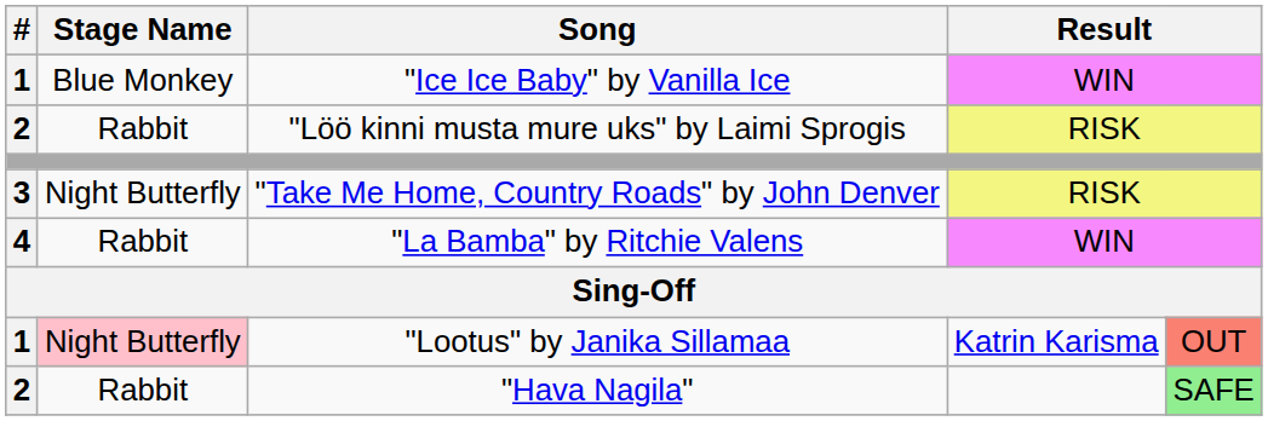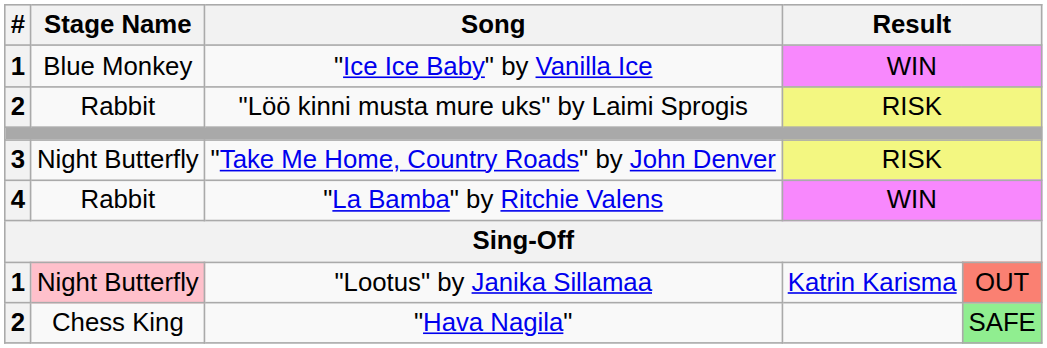"Hava Nagila" | Stage Name: Rabbit -> Chess King
